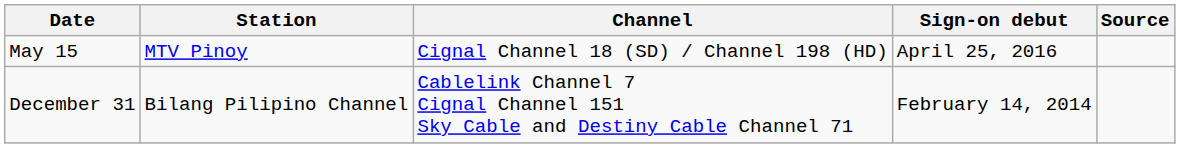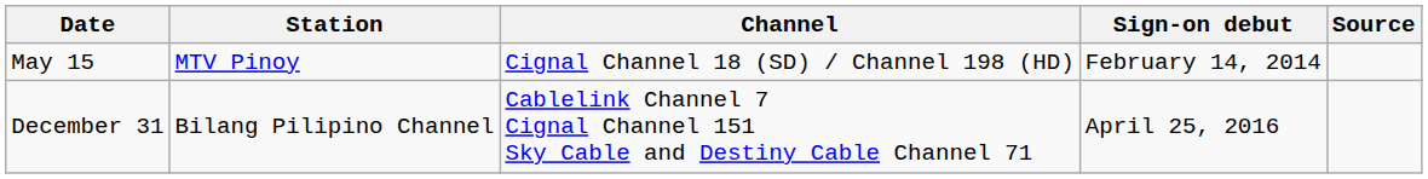May 15 | Sign-on debut: April 25, 2016 -> February 14, 2014
December 31 | Sign-on debut: February 14, 2014 -> April 25, 2016
